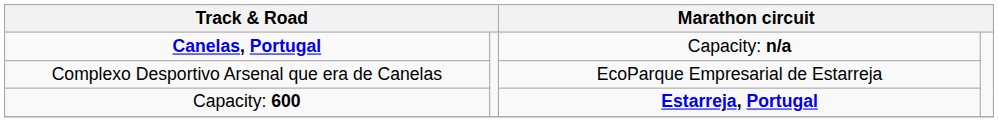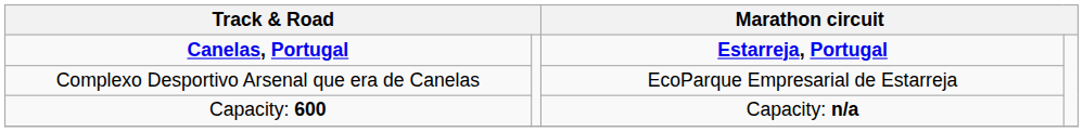Canelas, Portugal | column 3: Capacity: n/a -> Estarreja, Portugal
Capacity: 600 | column 3: Estarreja, Portugal -> Capacity: n/a
